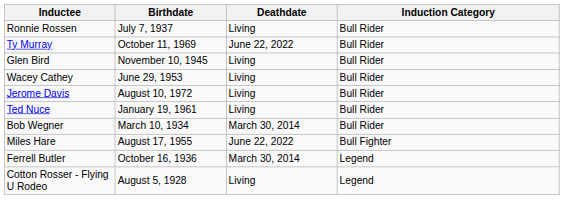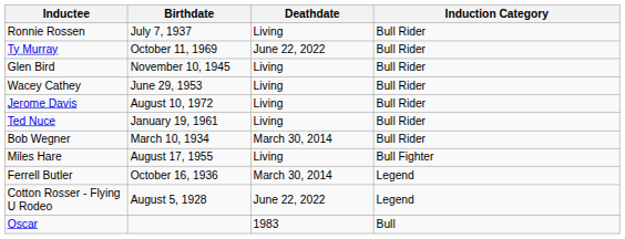Miles Hare | Deathdate: June 22, 2022 -> Living
Cotton Rosser - Flying U Rodeo | Deathdate: Living -> June 22, 2022
+ row: Oscar | 1983 | Bull
